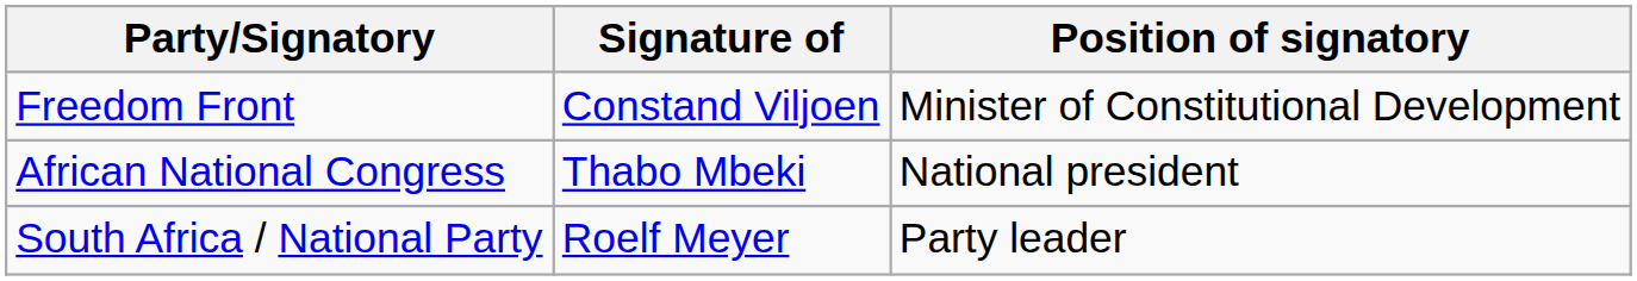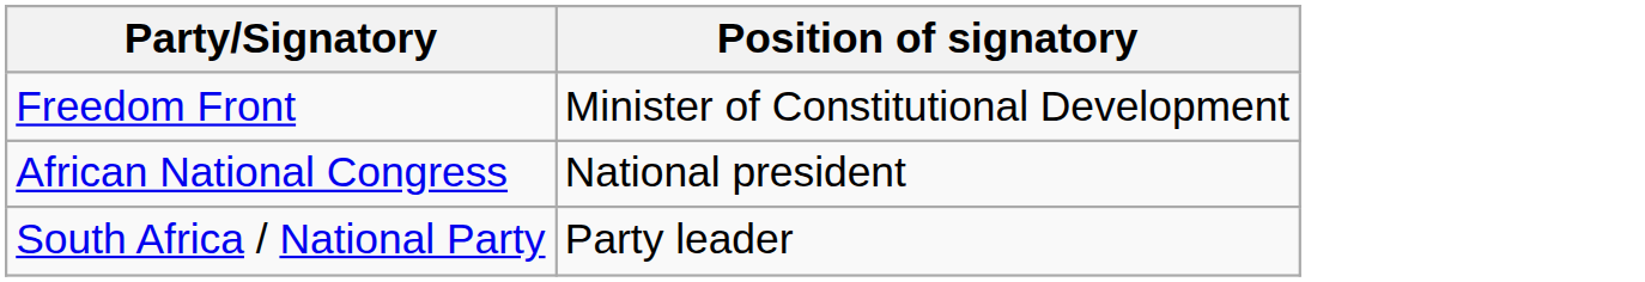- column: Signature of | Constand Viljoen | Thabo Mbeki | Roelf Meyer
